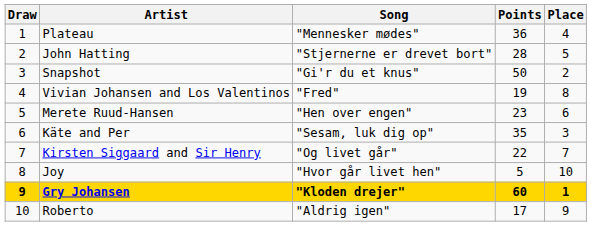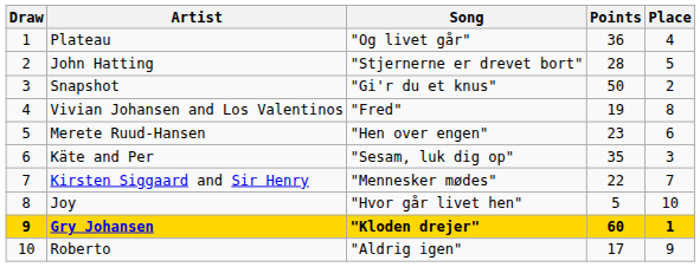Plateau | Song: "Mennesker mødes" -> "Og livet går"
Kirsten Siggaard and Sir Henry | Song: "Og livet går" -> "Mennesker mødes"
